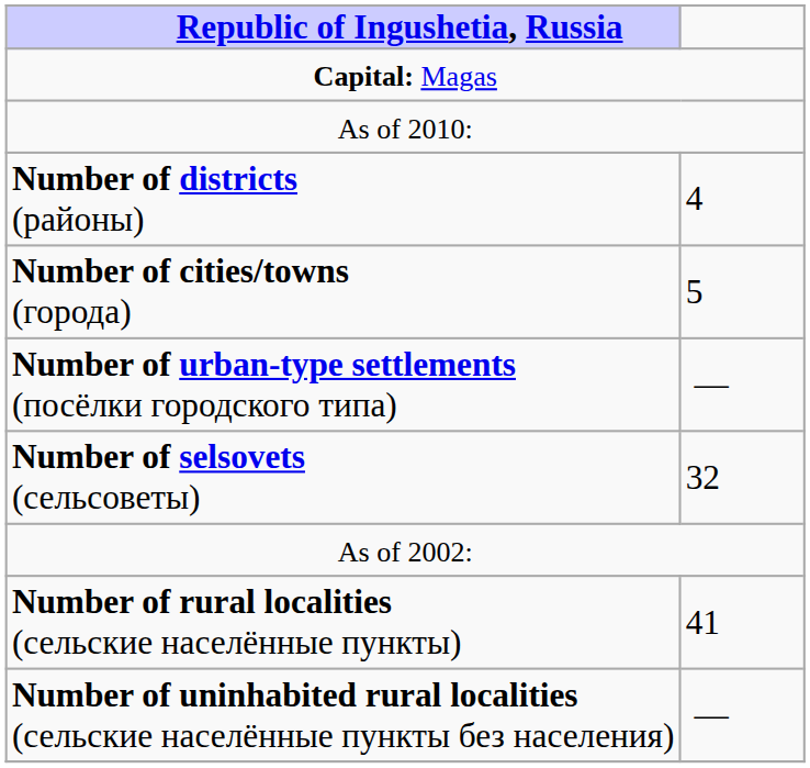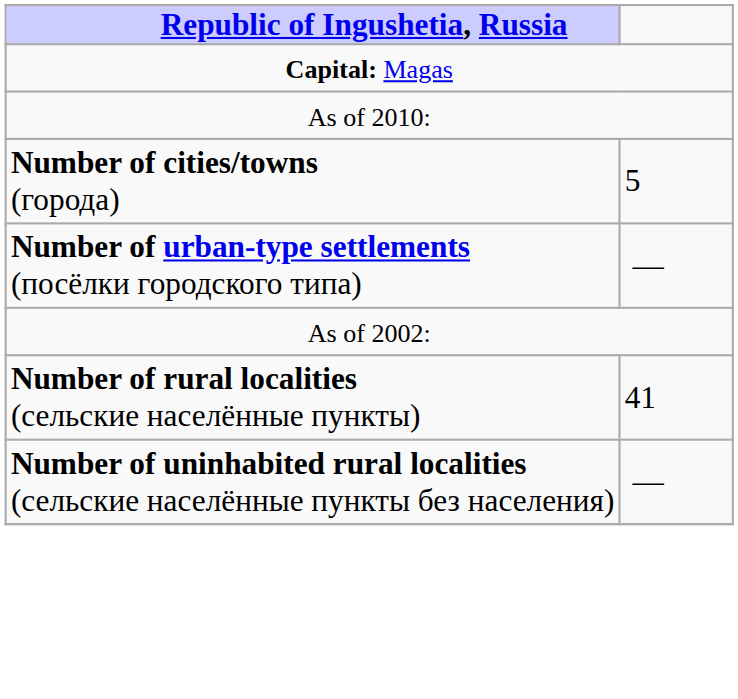- row: Number of districts (районы) | 4
- row: Number of selsovets (сельсоветы) | 32
